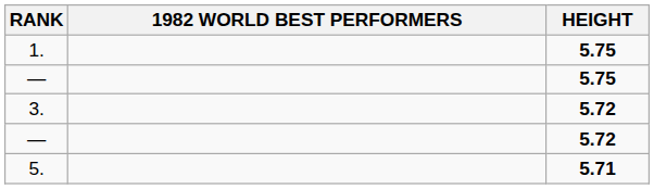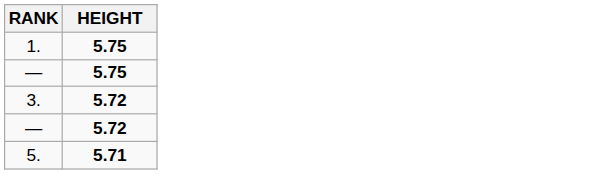- column: 1982 WORLD BEST PERFORMERS
